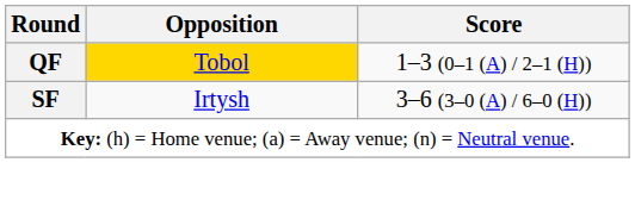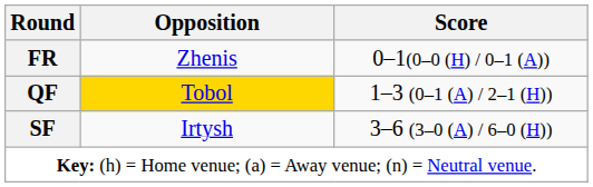+ row: FR | Zhenis | 0–1(0–0 (H) / 0–1 (A))
